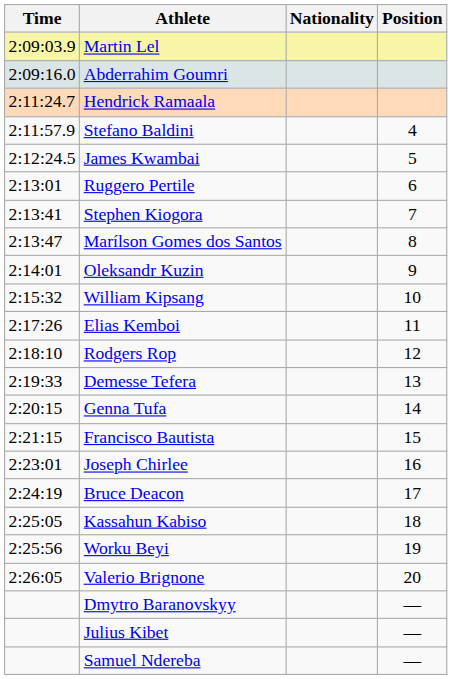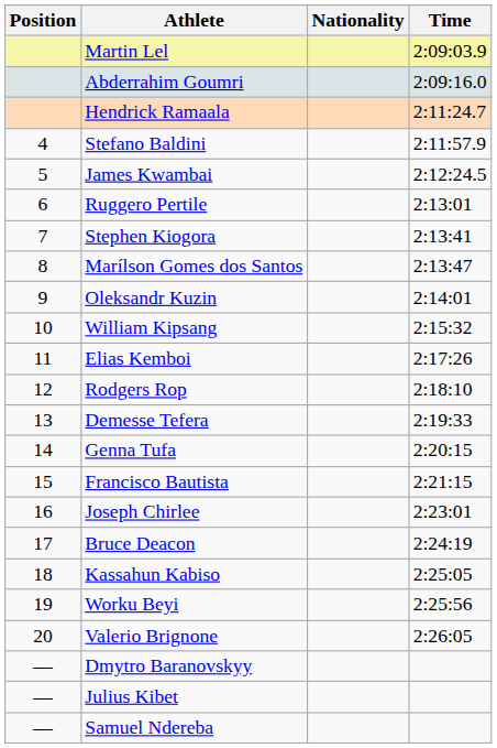columns swapped: Position <-> Time
